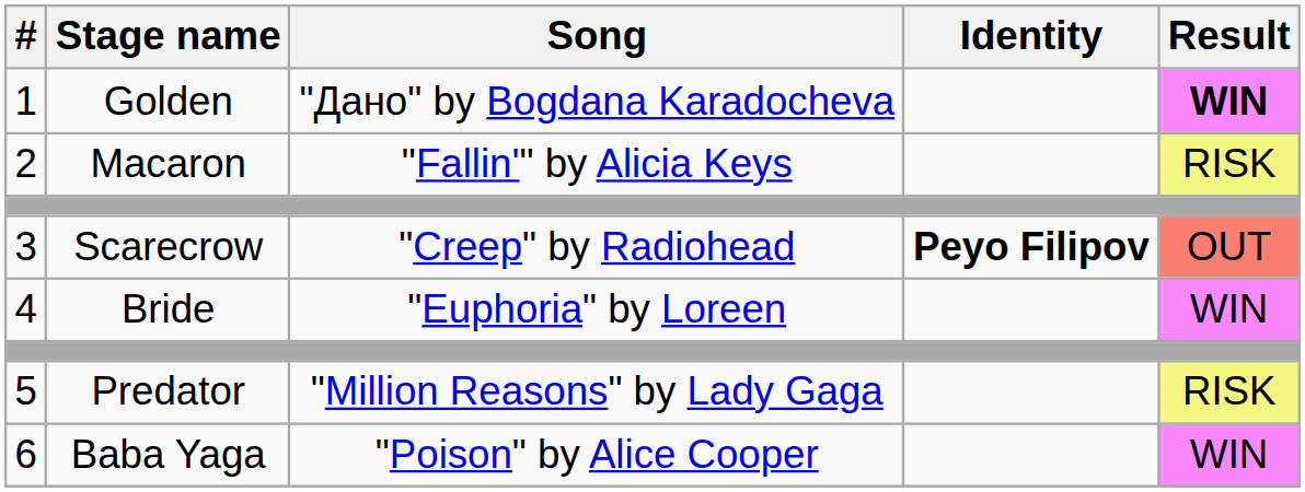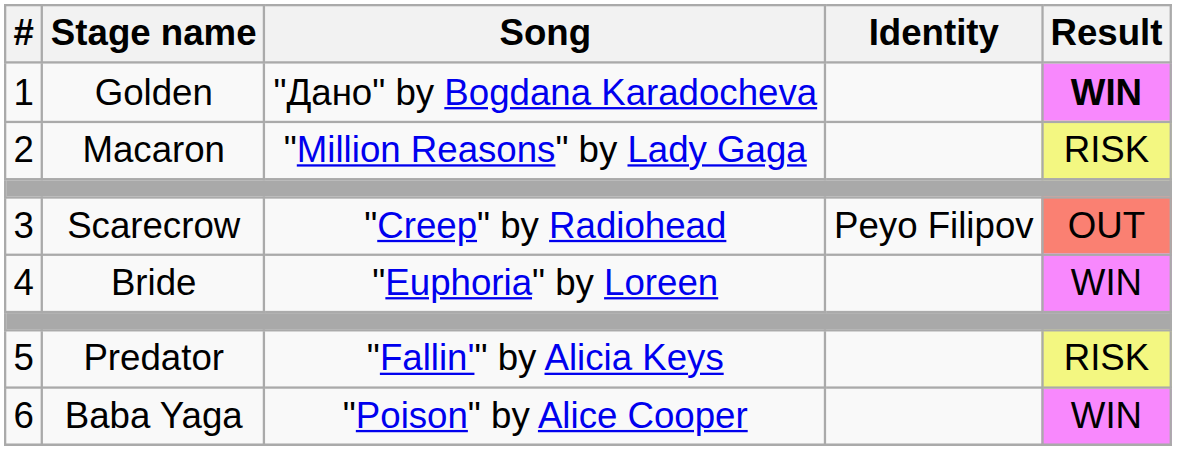2 | Song: "Fallin'" by Alicia Keys -> "Million Reasons" by Lady Gaga
3 | Identity: bold -> normal
5 | Song: "Million Reasons" by Lady Gaga -> "Fallin'" by Alicia Keys
